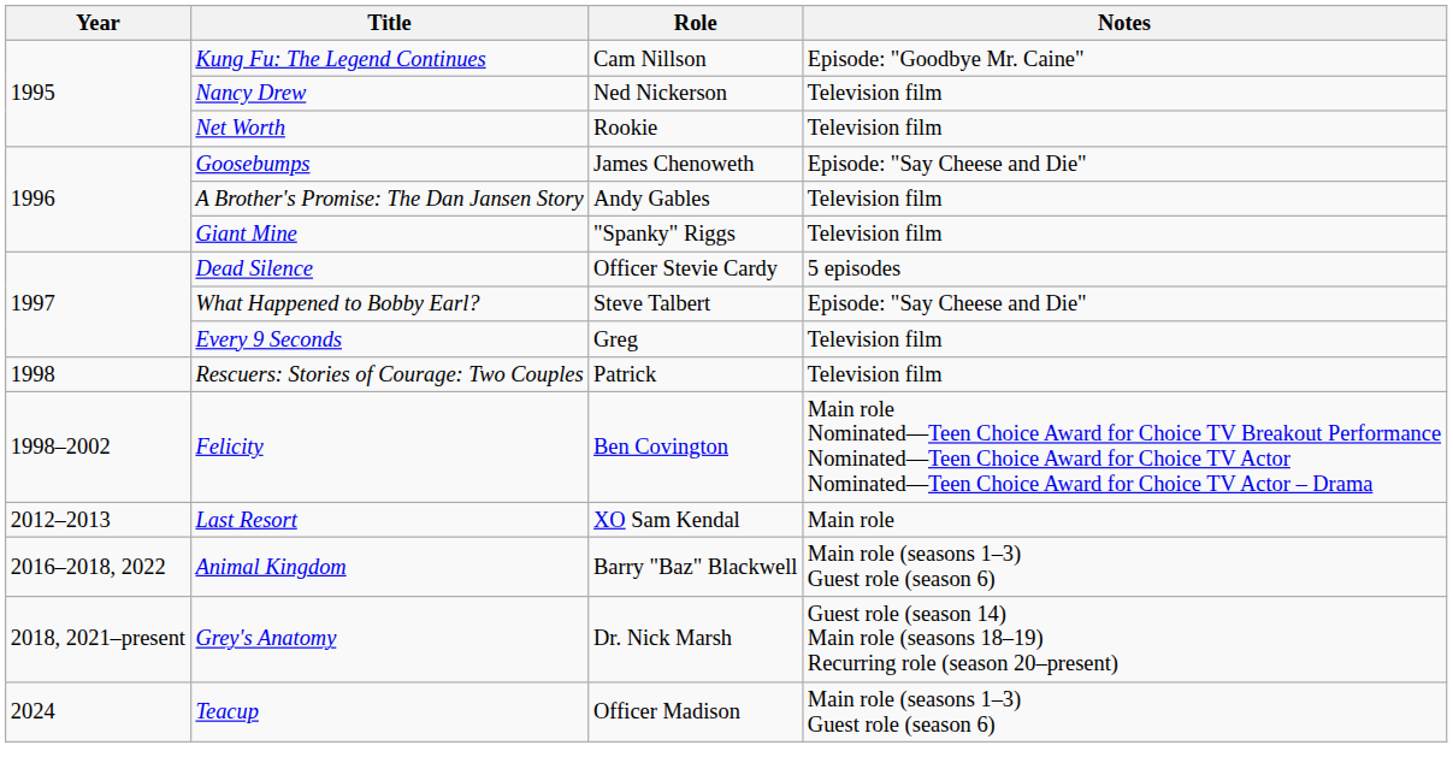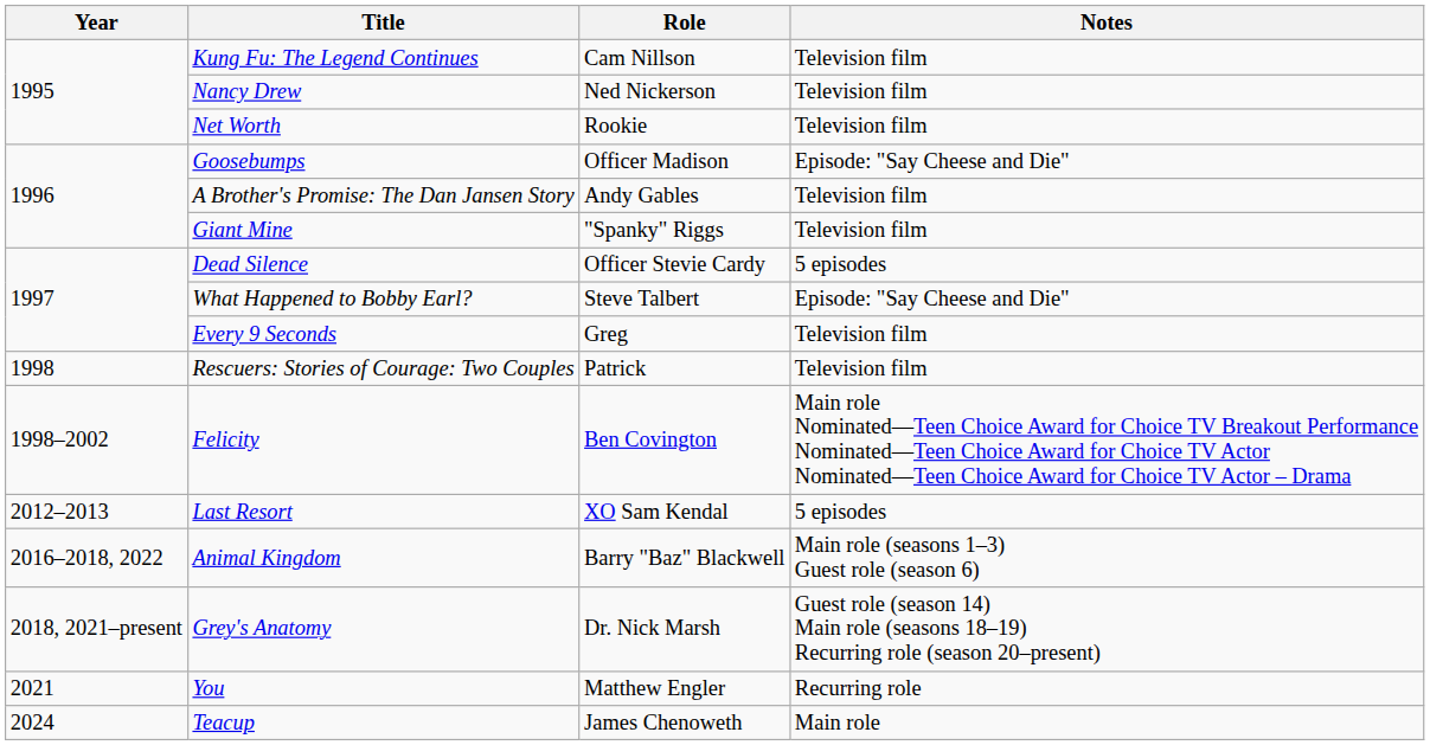Kung Fu: The Legend Continues | Notes: Episode: "Goodbye Mr. Caine" -> Television film
Goosebumps | Role: James Chenoweth -> Officer Madison
Last Resort | Notes: Main role -> 5 episodes
+ row: 2021 | You | Matthew Engler | Recurring role
Teacup | Role: Officer Madison -> James Chenoweth
Teacup | Notes: Main role (seasons 1–3) Guest role (season 6) -> Main role
